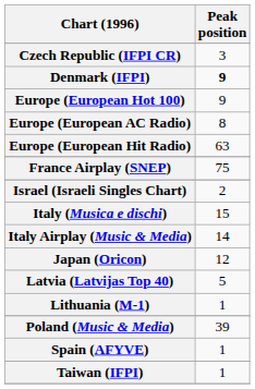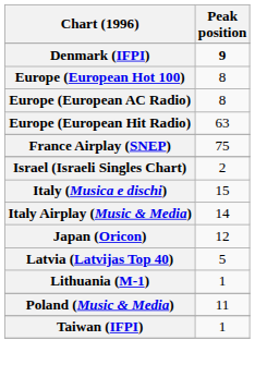- row: Czech Republic (IFPI CR) | 3
Europe (European Hot 100) | Peak position: 9 -> 8
Poland (Music & Media) | Peak position: 39 -> 11
- row: Spain (AFYVE) | 1
